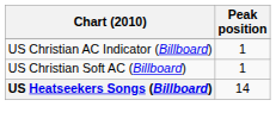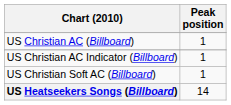+ row: US Christian AC (Billboard) | 1
